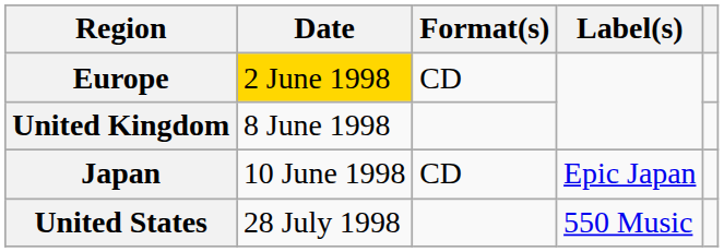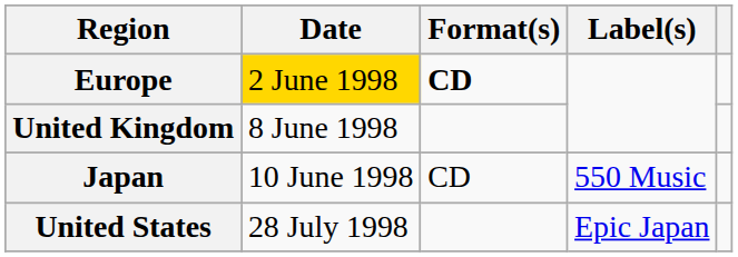Europe | Format(s): normal -> bold
Japan | Label(s): Epic Japan -> 550 Music
United States | Label(s): 550 Music -> Epic Japan
